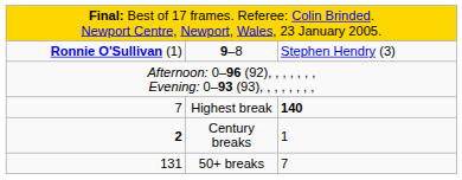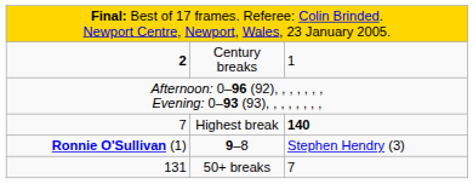rows swapped: 9–8 <-> Century breaks
